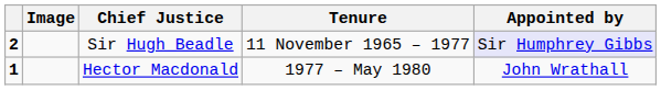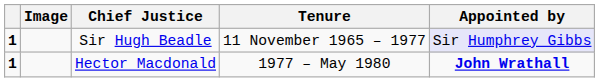Sir Hugh Beadle | column 1: 2 -> 1
Hector Macdonald | Appointed by: normal -> bold
